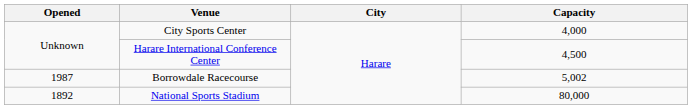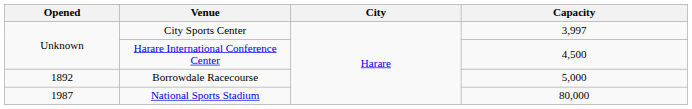City Sports Center | Capacity: 4,000 -> 3,997
Borrowdale Racecourse | Opened: 1987 -> 1892
Borrowdale Racecourse | Capacity: 5,002 -> 5,000
National Sports Stadium | Opened: 1892 -> 1987
